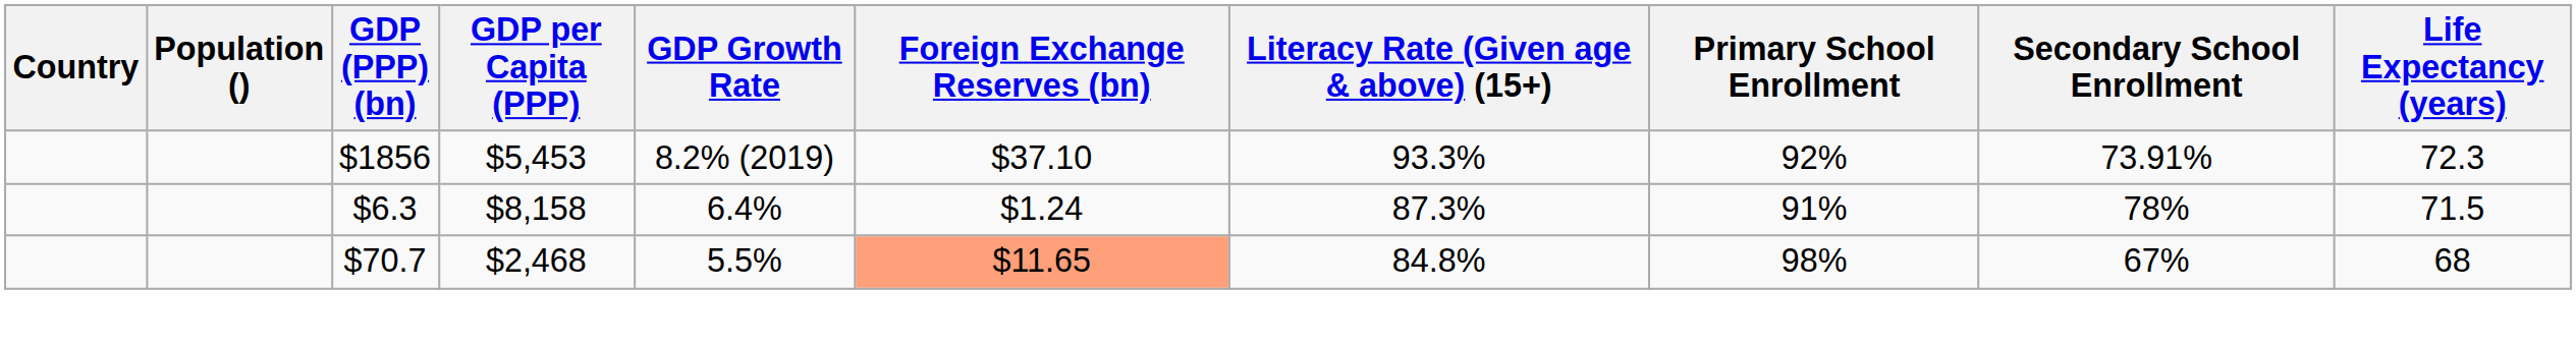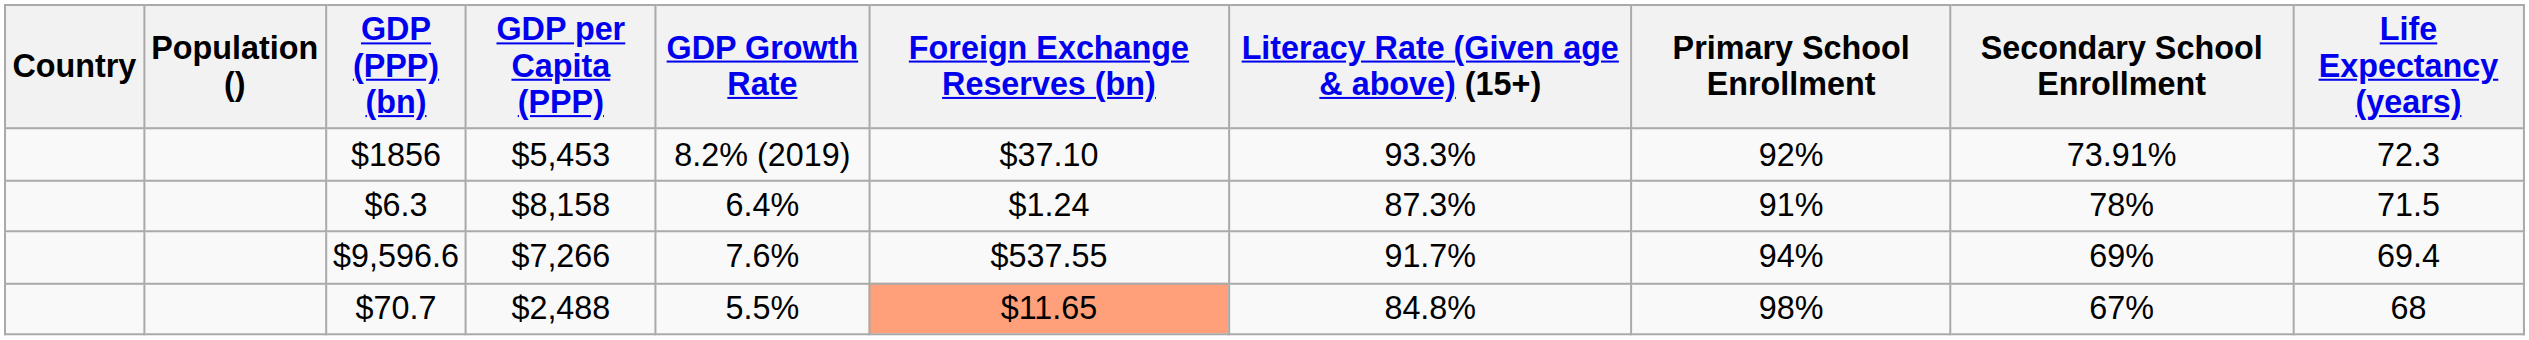+ row: $9,596.6 | $7,266 | 7.6% | $537.55 | 91.7% | 94% | 69% | 69.4
$70.7 | GDP per Capita (PPP): $2,468 -> $2,488
